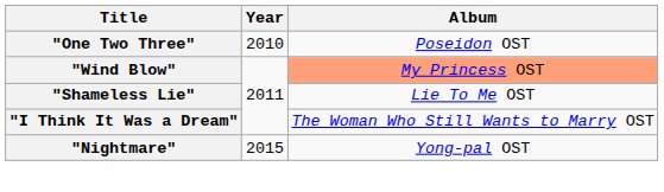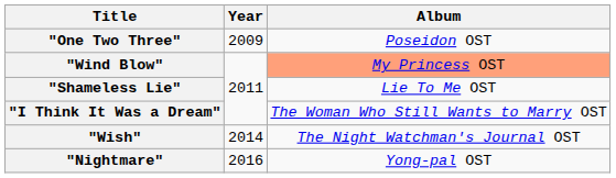"One Two Three" | Year: 2010 -> 2009
+ row: "Wish" | 2014 | The Night Watchman's Journal OST
"Nightmare" | Year: 2015 -> 2016
